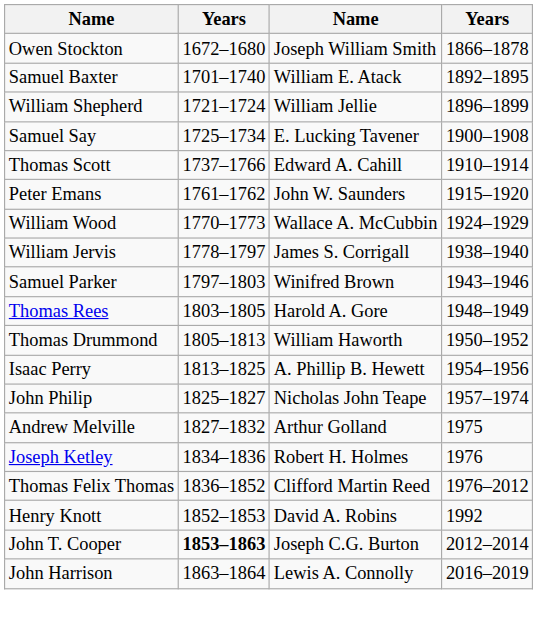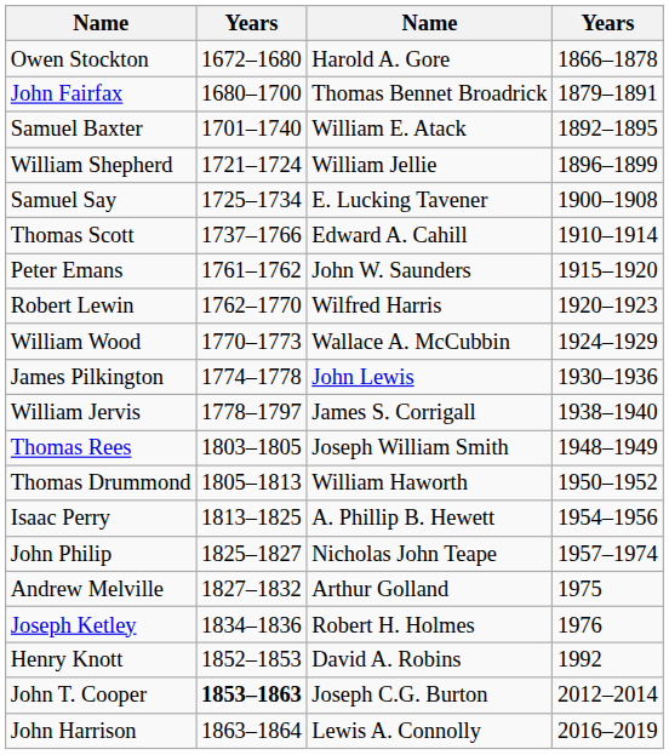Owen Stockton | column 3: Joseph William Smith -> Harold A. Gore
+ row: John Fairfax | 1680–1700 | Thomas Bennet Broadrick | 1879–1891
+ row: Robert Lewin | 1762–1770 | Wilfred Harris | 1920–1923
+ row: James Pilkington | 1774–1778 | John Lewis | 1930–1936
- row: Samuel Parker | 1797–1803 | Winifred Brown | 1943–1946
Thomas Rees | column 3: Harold A. Gore -> Joseph William Smith
- row: Thomas Felix Thomas | 1836–1852 | Clifford Martin Reed | 1976–2012
